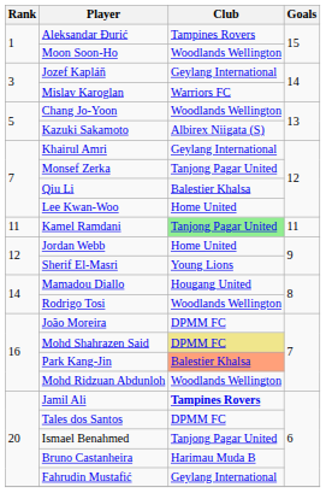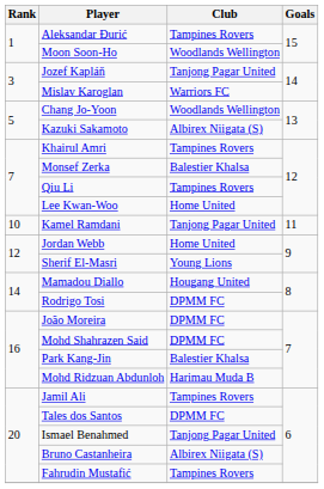Jozef Kapláň | Club: Geylang International -> Tanjong Pagar United
Khairul Amri | Club: Geylang International -> Tampines Rovers
Monsef Zerka | Club: Tanjong Pagar United -> Balestier Khalsa
Qiu Li | Club: Balestier Khalsa -> Tampines Rovers
Kamel Ramdani | Rank: 11 -> 10
Kamel Ramdani | Club: lightgreen background -> no background
Rodrigo Tosi | Club: Woodlands Wellington -> DPMM FC
Mohd Shahrazen Said | Club: khaki background -> no background
Park Kang-Jin | Club: lightsalmon background -> no background
Mohd Ridzuan Abdunloh | Club: Woodlands Wellington -> Harimau Muda B
Jamil Ali | Club: bold -> normal
Bruno Castanheira | Club: Harimau Muda B -> Albirex Niigata (S)
Fahrudin Mustafić | Club: Geylang International -> Tampines Rovers
